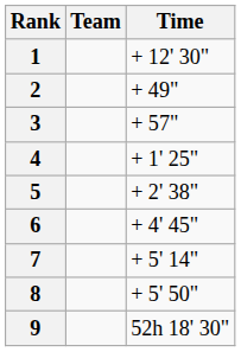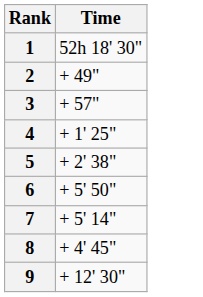- column: Team
1 | Time: + 12' 30" -> 52h 18' 30"
6 | Time: + 4' 45" -> + 5' 50"
8 | Time: + 5' 50" -> + 4' 45"
9 | Time: 52h 18' 30" -> + 12' 30"
